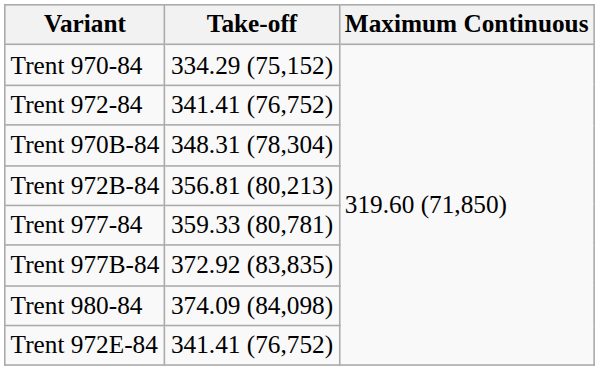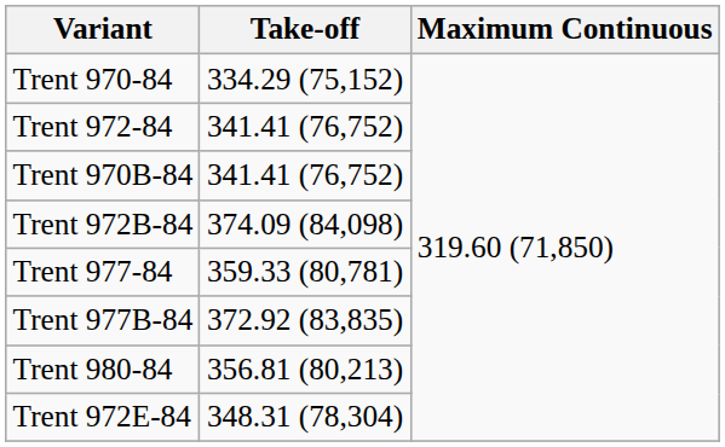Trent 970B-84 | Take-off: 348.31 (78,304) -> 341.41 (76,752)
Trent 972B-84 | Take-off: 356.81 (80,213) -> 374.09 (84,098)
Trent 980-84 | Take-off: 374.09 (84,098) -> 356.81 (80,213)
Trent 972E-84 | Take-off: 341.41 (76,752) -> 348.31 (78,304)
